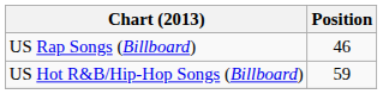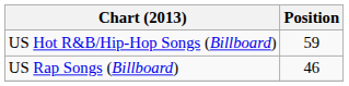rows swapped: US Hot R&B/Hip-Hop Songs (Billboard) <-> US Rap Songs (Billboard)
